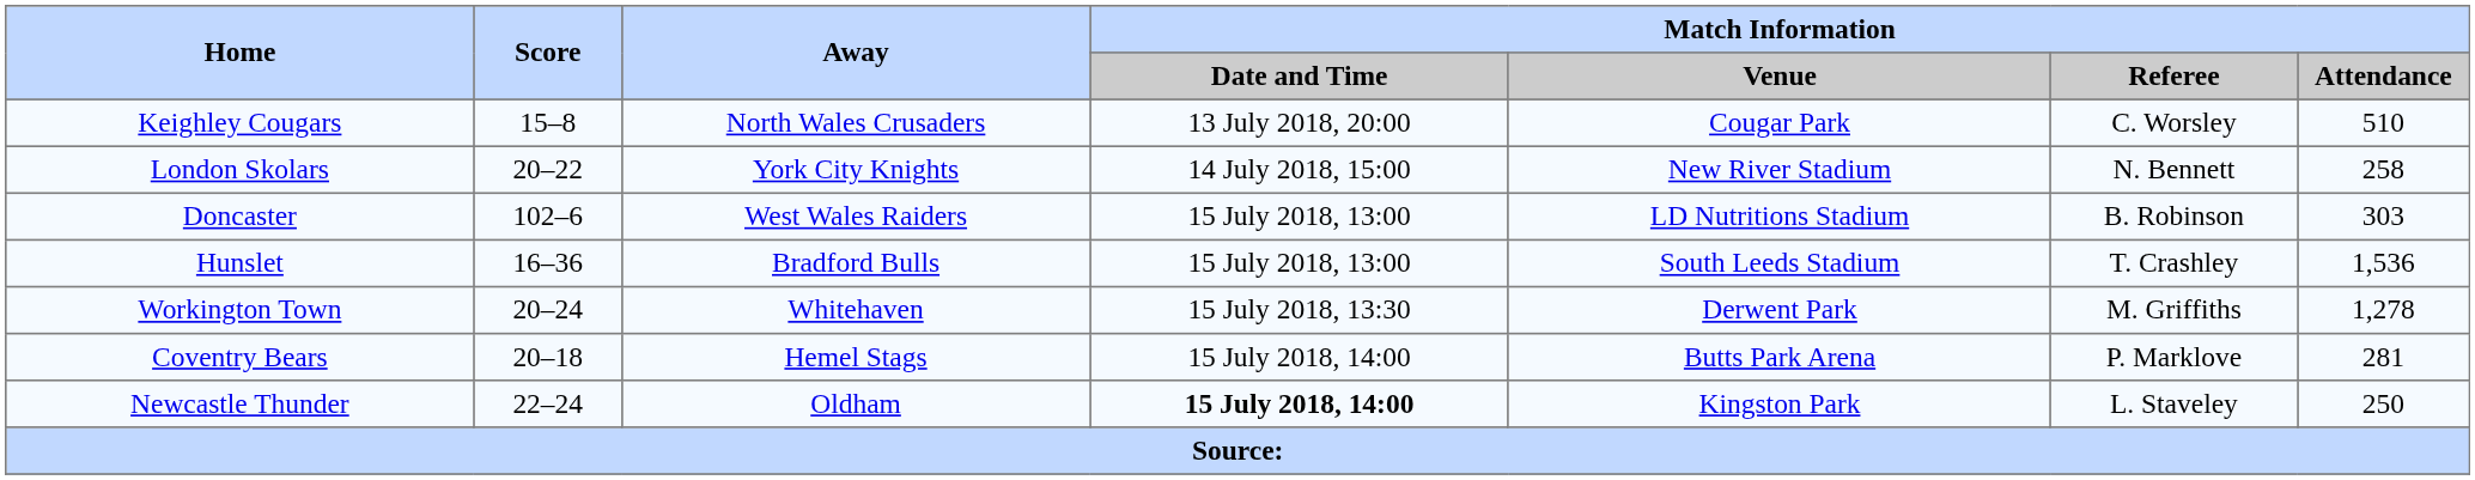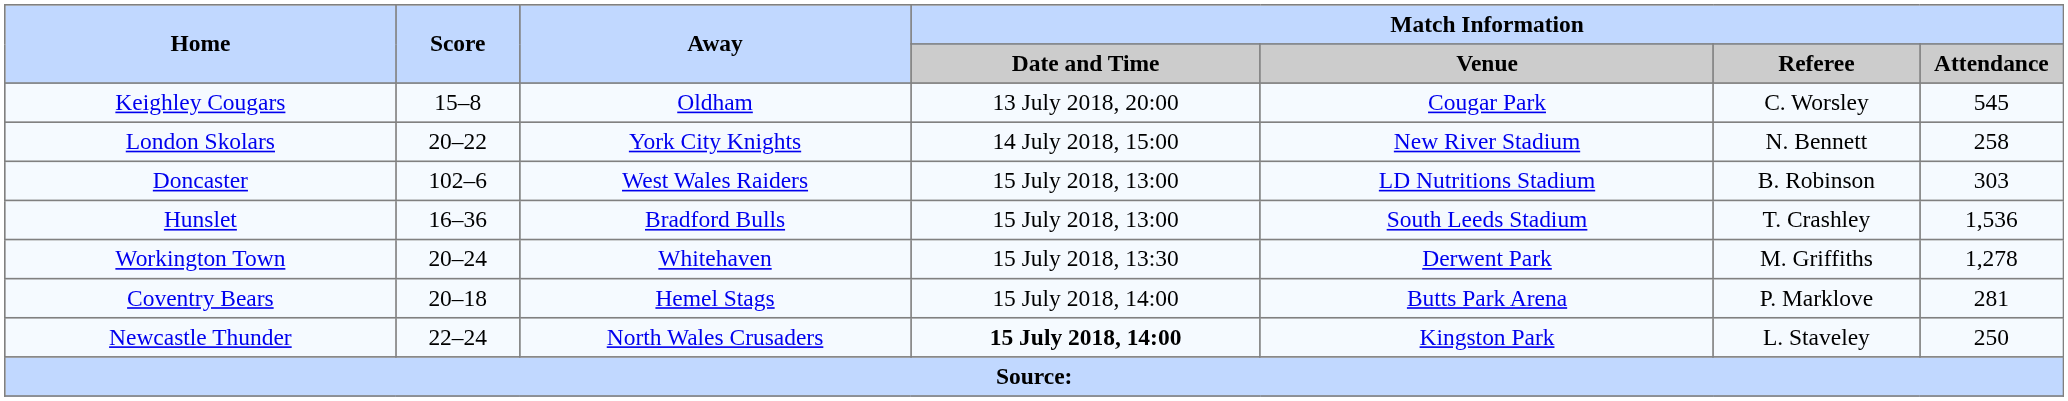Keighley Cougars | Away: North Wales Crusaders -> Oldham
Keighley Cougars | Match Information / Attendance: 510 -> 545
Newcastle Thunder | Away: Oldham -> North Wales Crusaders
